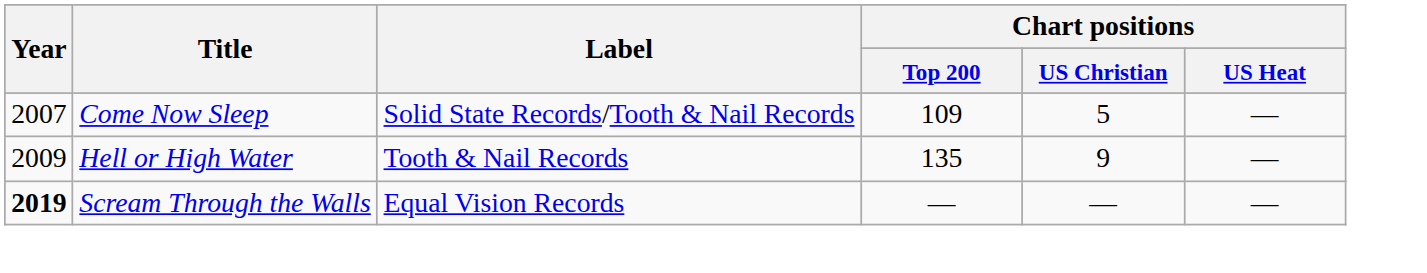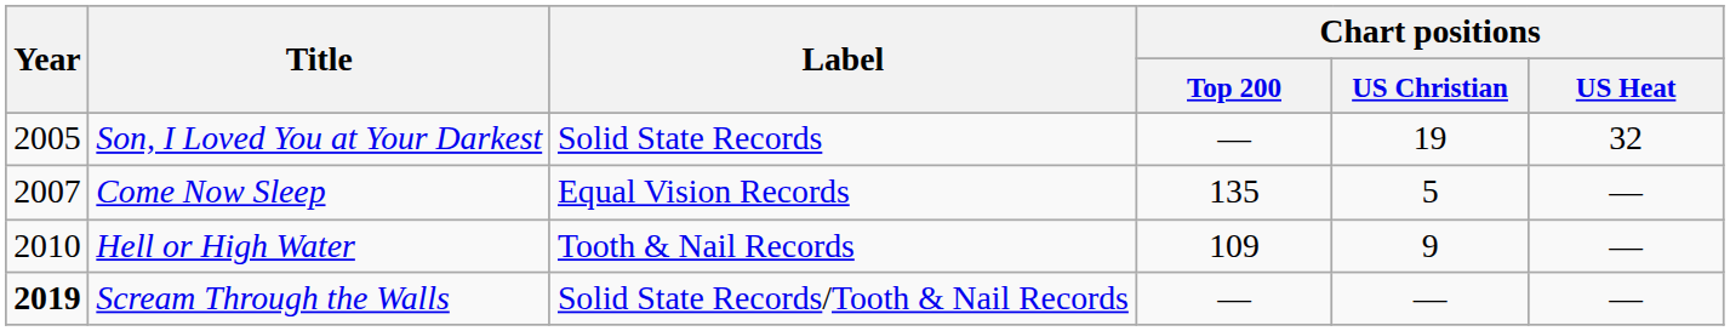+ row: 2005 | Son, I Loved You at Your Darkest | Solid State Records | — | 19 | 32
Come Now Sleep | Label: Solid State Records/Tooth & Nail Records -> Equal Vision Records
Come Now Sleep | Chart positions / Top 200: 109 -> 135
Hell or High Water | Year: 2009 -> 2010
Hell or High Water | Chart positions / Top 200: 135 -> 109
Scream Through the Walls | Label: Equal Vision Records -> Solid State Records/Tooth & Nail Records
